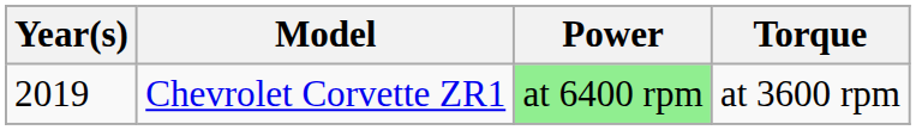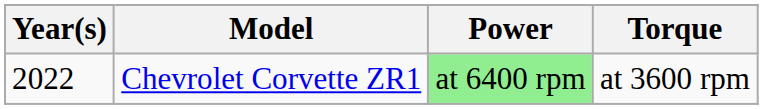Chevrolet Corvette ZR1 | Year(s): 2019 -> 2022
